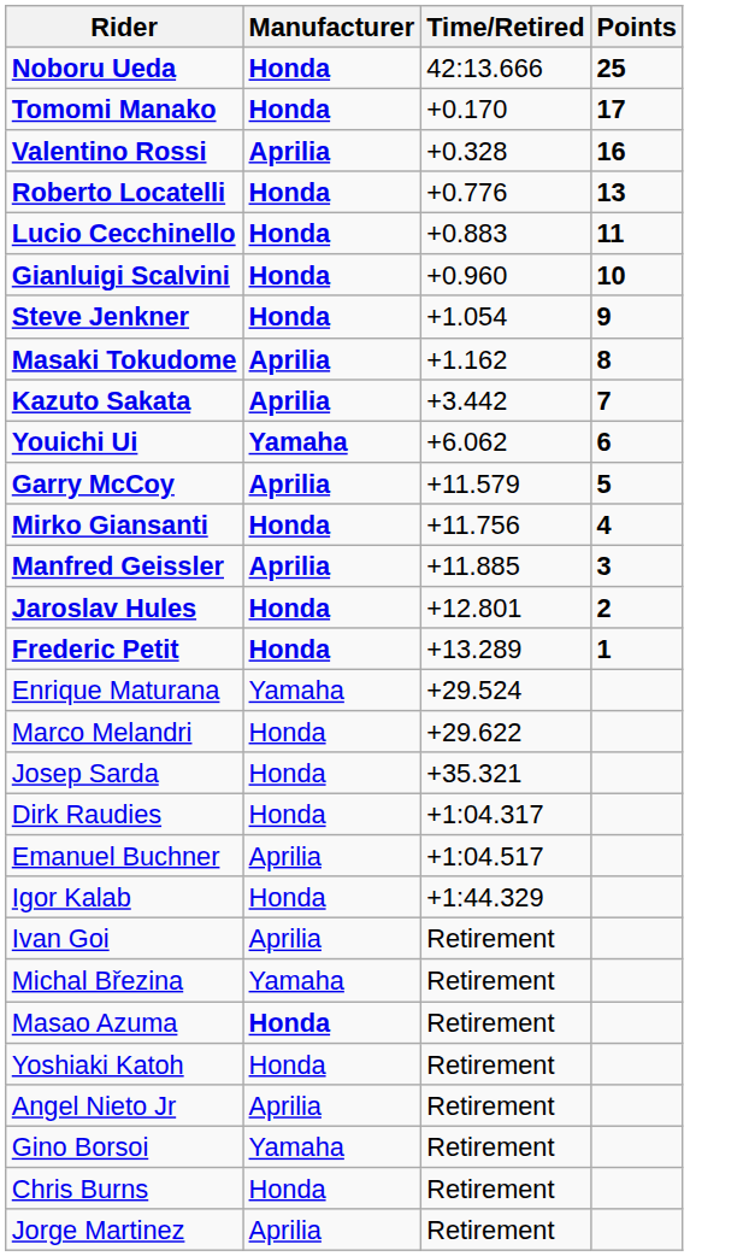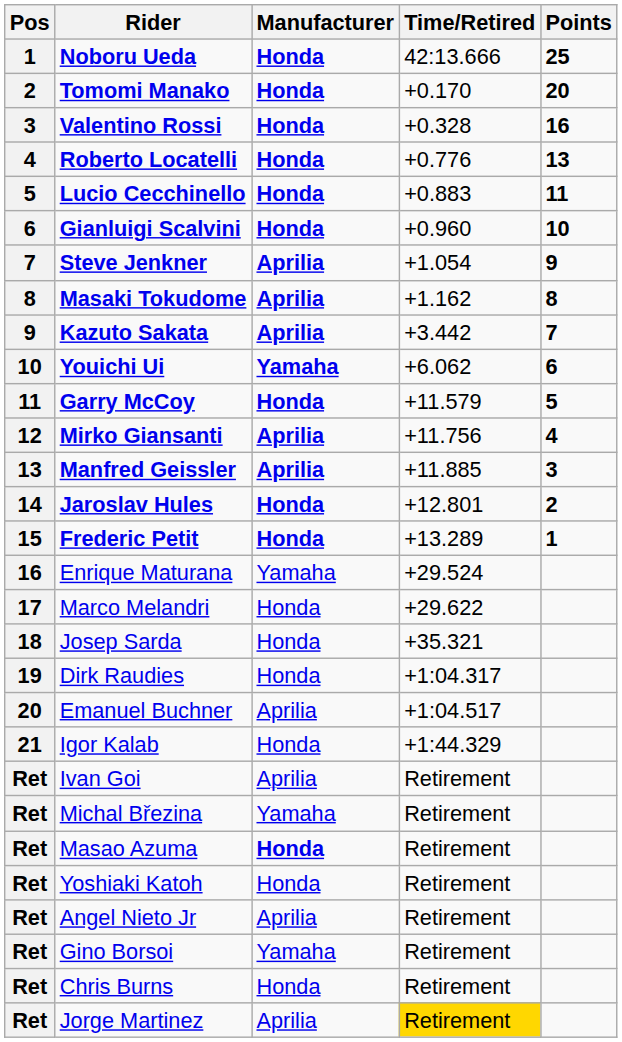+ column: Pos | 1 | 2 | 3 | 4 | 5 | 6 | 7 | 8 | 9 | 10 | 11 | 12 | 13 | 14 | 15 | 16 | 17 | 18 | 19 | 20 | 21 | Ret | Ret | Ret | Ret | Ret | Ret | Ret | Ret
Tomomi Manako | Points: 17 -> 20
Valentino Rossi | Manufacturer: Aprilia -> Honda
Steve Jenkner | Manufacturer: Honda -> Aprilia
Garry McCoy | Manufacturer: Aprilia -> Honda
Mirko Giansanti | Manufacturer: Honda -> Aprilia
Jorge Martinez | Time/Retired: no background -> gold background
